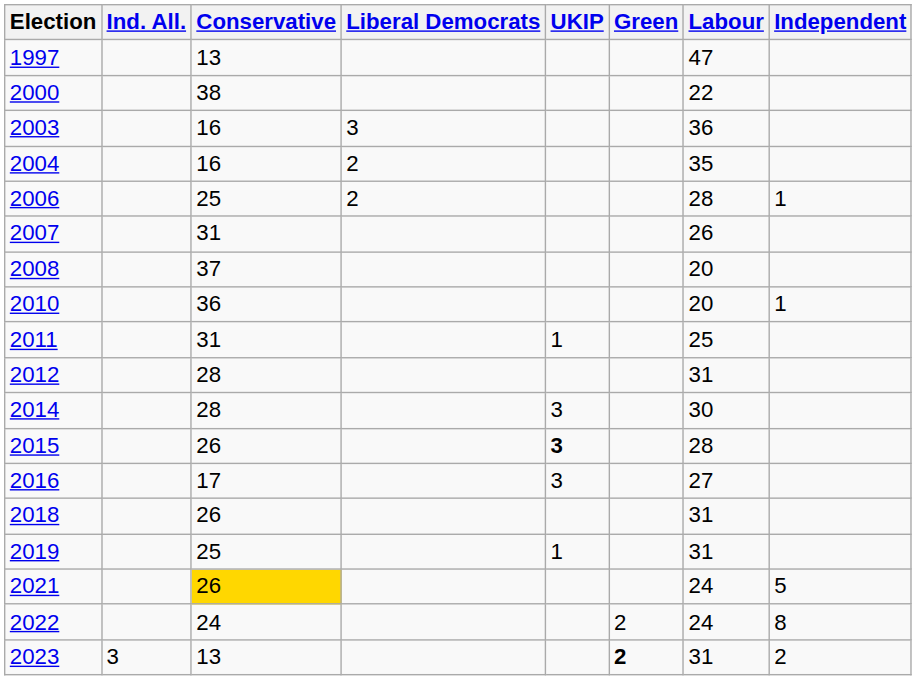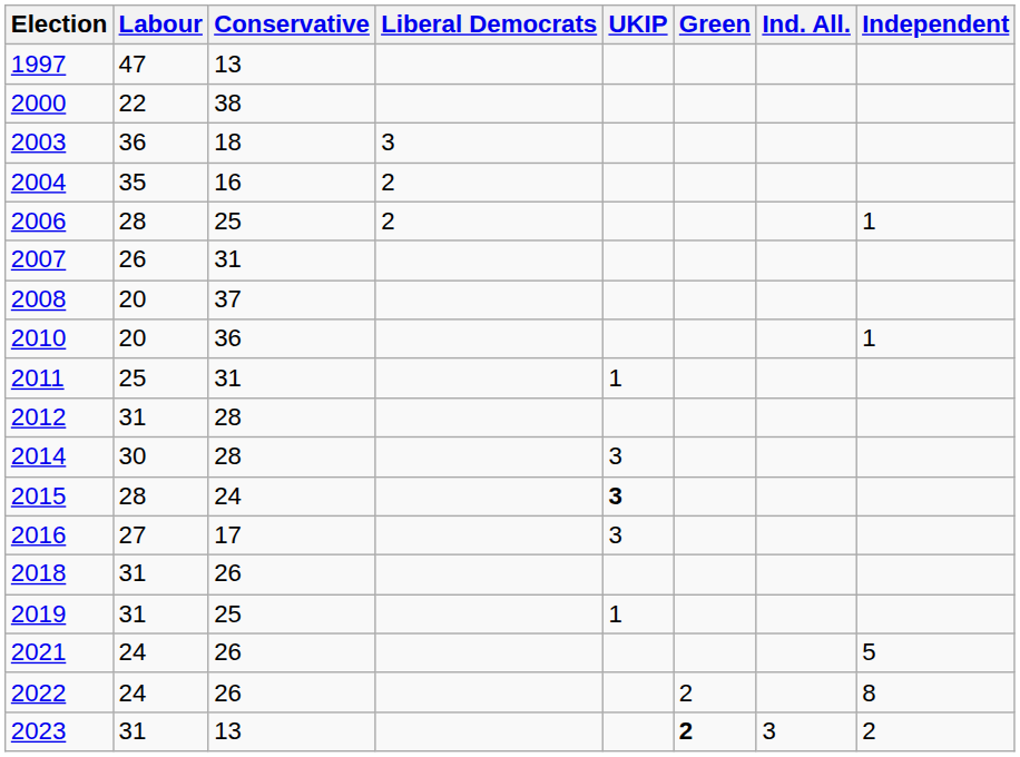columns swapped: Labour <-> Ind. All.
2003 | Conservative: 16 -> 18
2015 | Conservative: 26 -> 24
2021 | Conservative: gold background -> no background
2022 | Conservative: 24 -> 26
